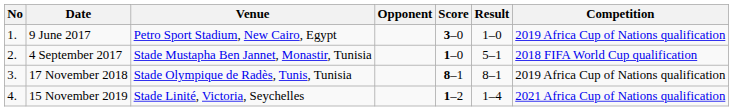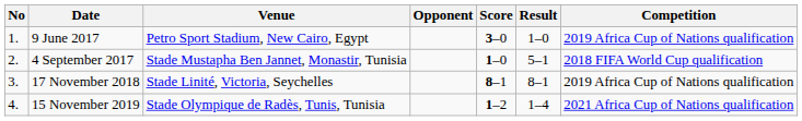17 November 2018 | Venue: Stade Olympique de Radès, Tunis, Tunisia -> Stade Linité, Victoria, Seychelles
15 November 2019 | Venue: Stade Linité, Victoria, Seychelles -> Stade Olympique de Radès, Tunis, Tunisia
